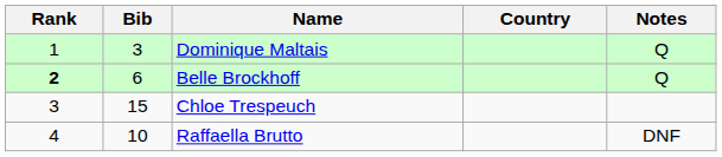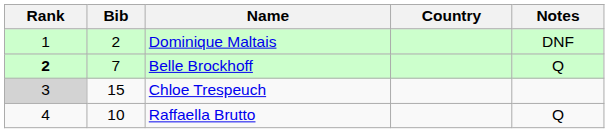Dominique Maltais | Bib: 3 -> 2
Dominique Maltais | Notes: Q -> DNF
Belle Brockhoff | Bib: 6 -> 7
Chloe Trespeuch | Rank: no background -> lightgrey background
Raffaella Brutto | Notes: DNF -> Q
